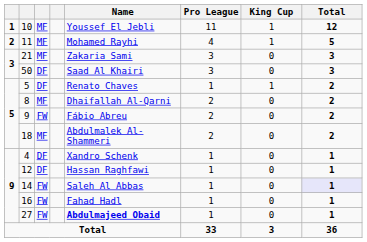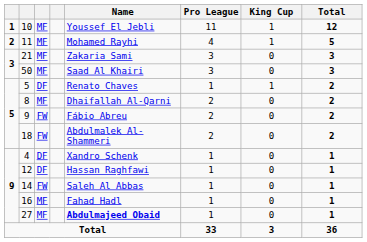50 | column 3: DF -> MF
18 | column 3: MF -> FW
14 | Total: lavender background -> no background
16 | column 3: FW -> MF
27 | column 3: FW -> MF
